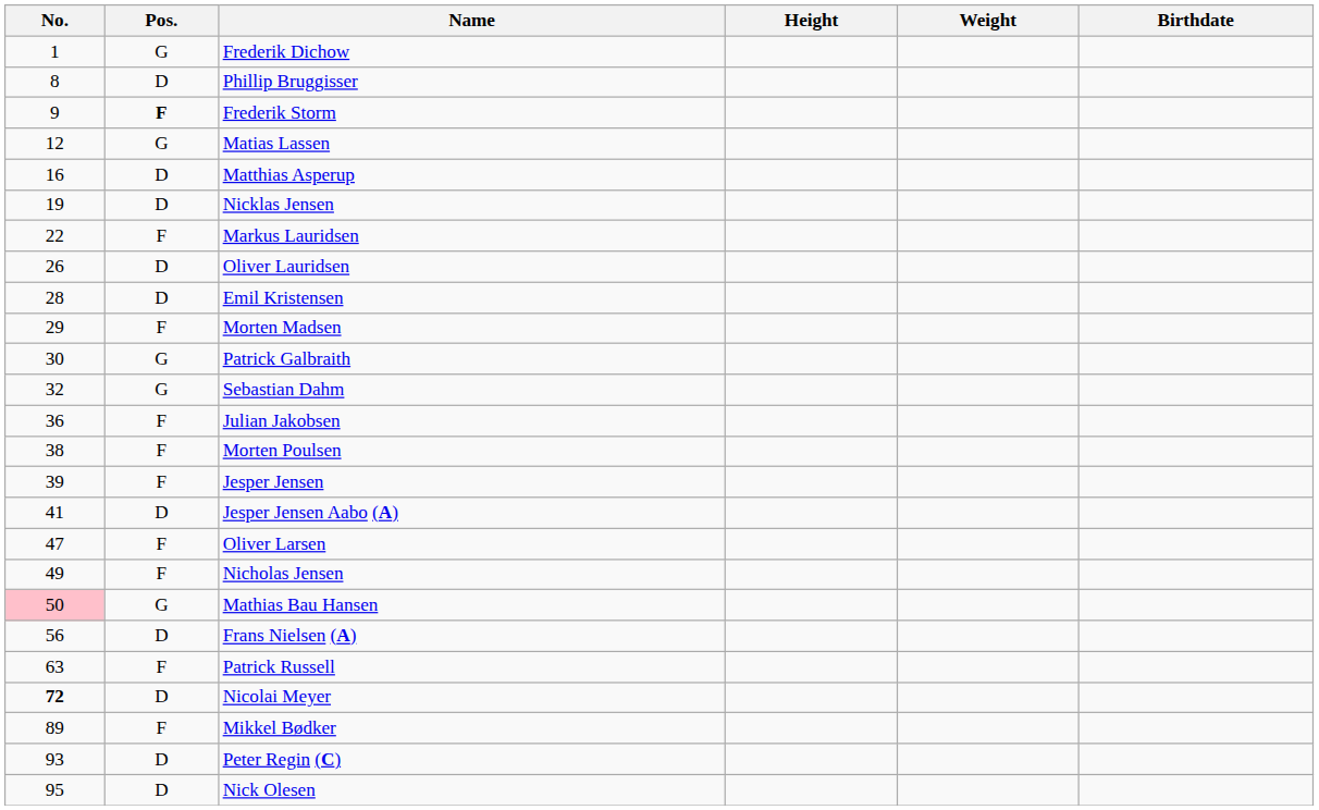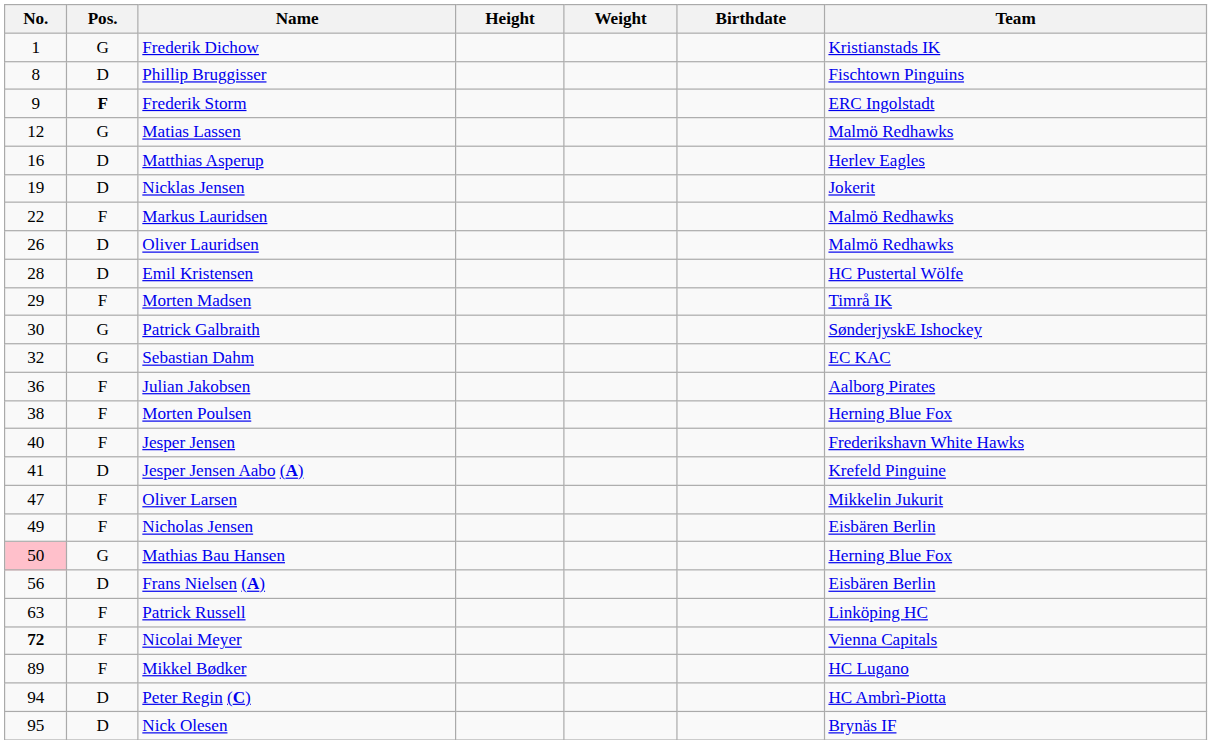+ column: Team | Kristianstads IK | Fischtown Pinguins | ERC Ingolstadt | Malmö Redhawks | Herlev Eagles | Jokerit | Malmö Redhawks | Malmö Redhawks | HC Pustertal Wölfe | Timrå IK | SønderjyskE Ishockey | EC KAC | Aalborg Pirates | Herning Blue Fox | Frederikshavn White Hawks | Krefeld Pinguine | Mikkelin Jukurit | Eisbären Berlin | Herning Blue Fox | Eisbären Berlin | Linköping HC | Vienna Capitals | HC Lugano | HC Ambrì-Piotta | Brynäs IF
Jesper Jensen | No.: 39 -> 40
Nicolai Meyer | Pos.: D -> F
Peter Regin (C) | No.: 93 -> 94
